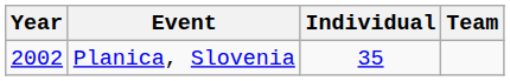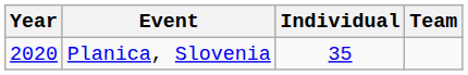Planica, Slovenia | Year: 2002 -> 2020
